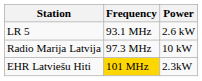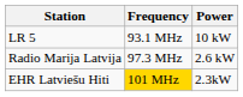LR 5 | Power: 2.6 kW -> 10 kW
Radio Marija Latvija | Power: 10 kW -> 2.6 kW
